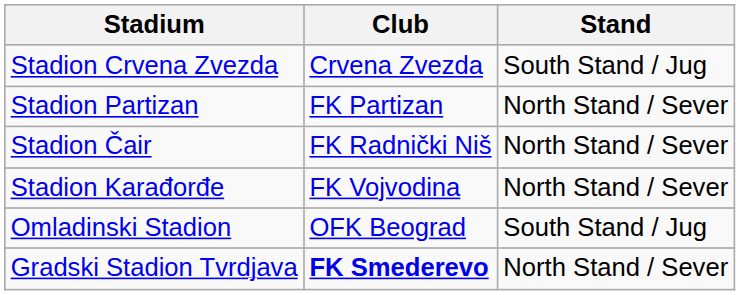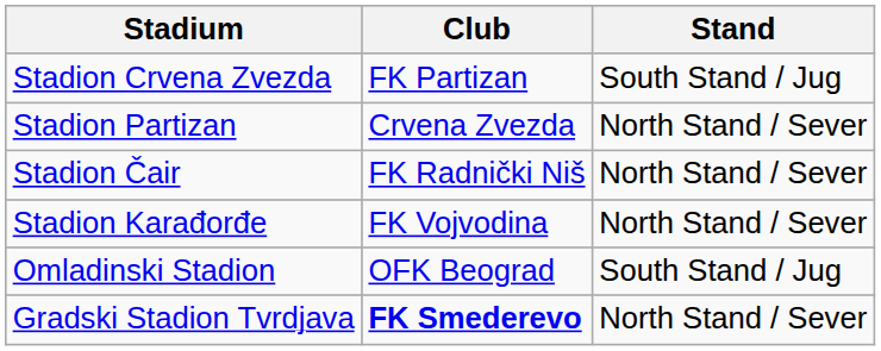Stadion Crvena Zvezda | Club: Crvena Zvezda -> FK Partizan
Stadion Partizan | Club: FK Partizan -> Crvena Zvezda
